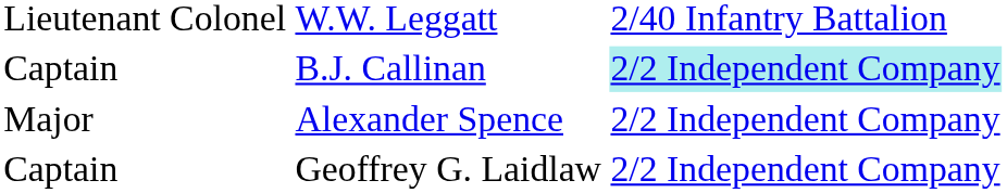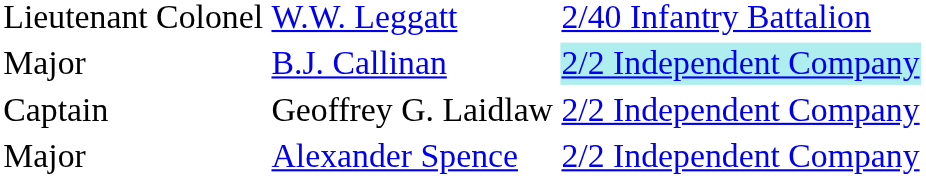B.J. Callinan | column 1: Captain -> Major
rows swapped: Geoffrey G. Laidlaw <-> Alexander Spence
